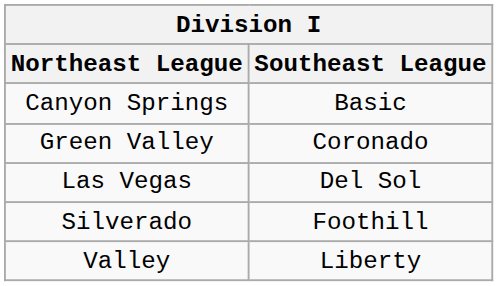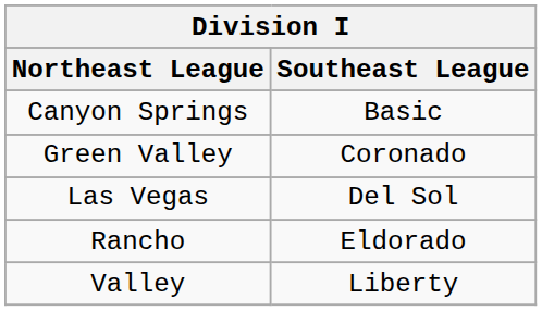+ row: Rancho | Eldorado
- row: Silverado | Foothill
